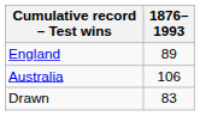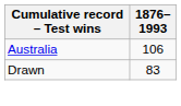- row: England | 89
